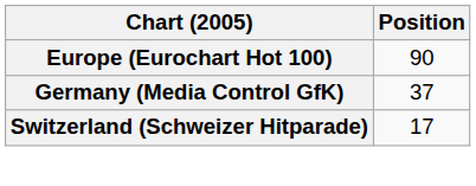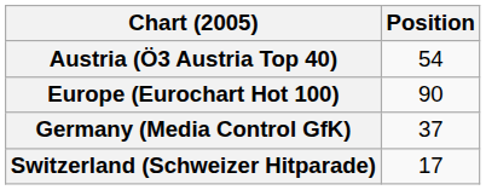+ row: Austria (Ö3 Austria Top 40) | 54
